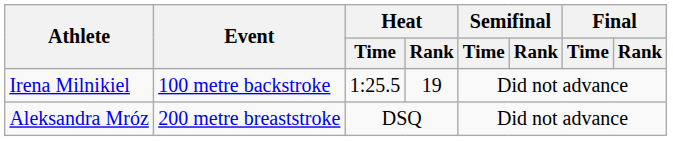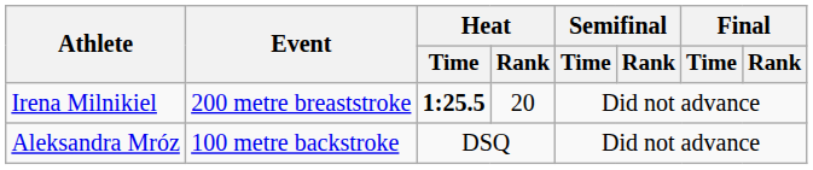Irena Milnikiel | Event: 100 metre backstroke -> 200 metre breaststroke
Irena Milnikiel | Heat / Time: normal -> bold
Irena Milnikiel | Heat / Rank: 19 -> 20
Aleksandra Mróz | Event: 200 metre breaststroke -> 100 metre backstroke
